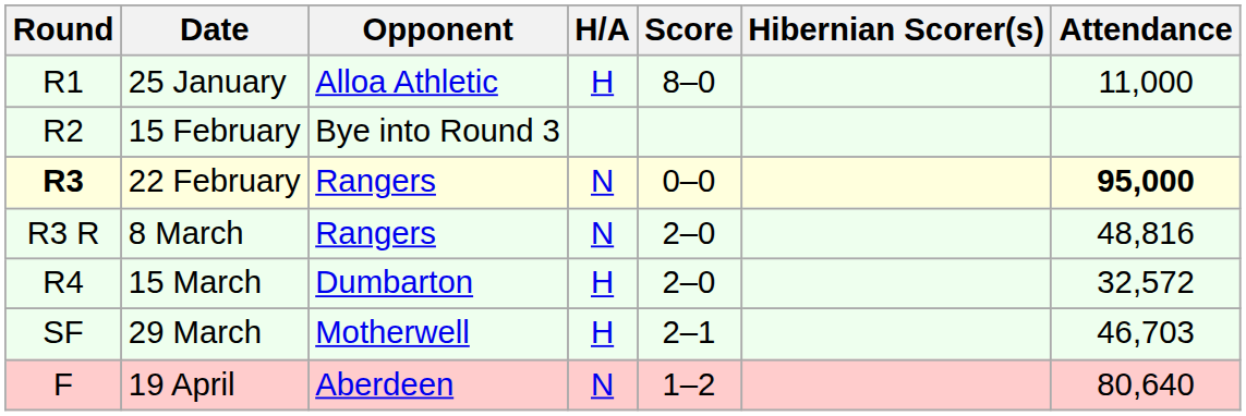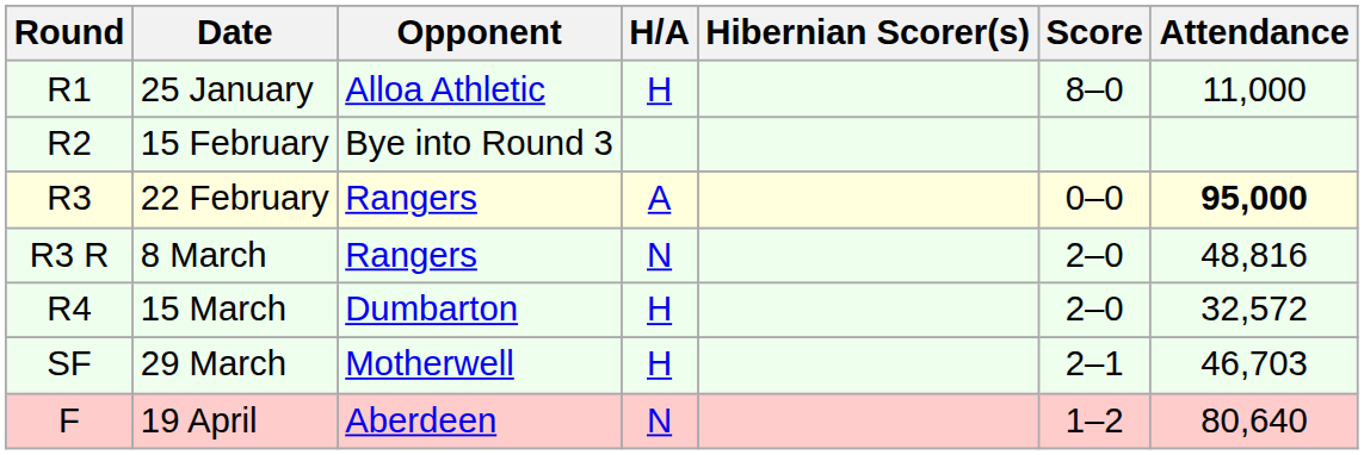columns swapped: Score <-> Hibernian Scorer(s)
22 February | Round: bold -> normal
22 February | H/A: N -> A
